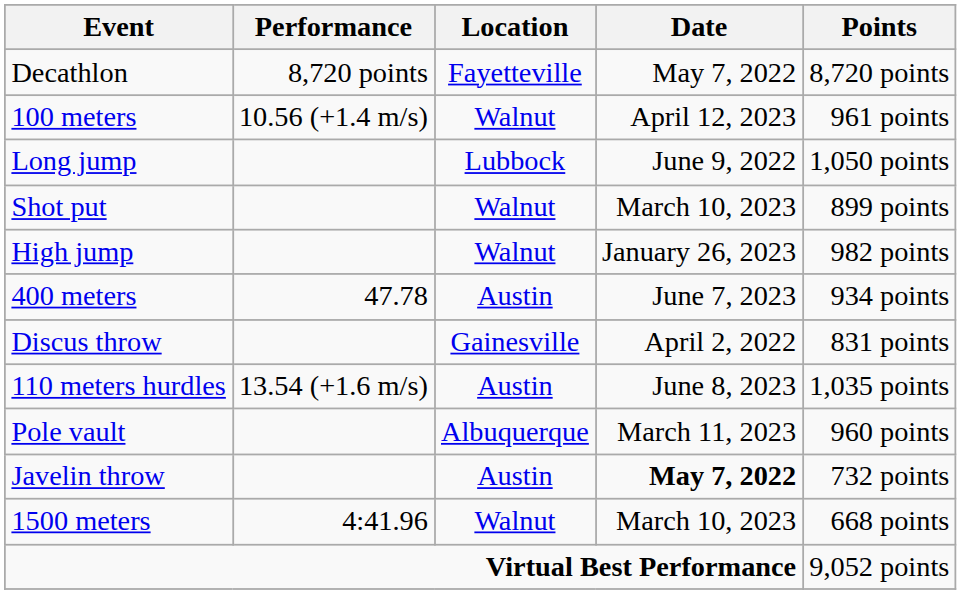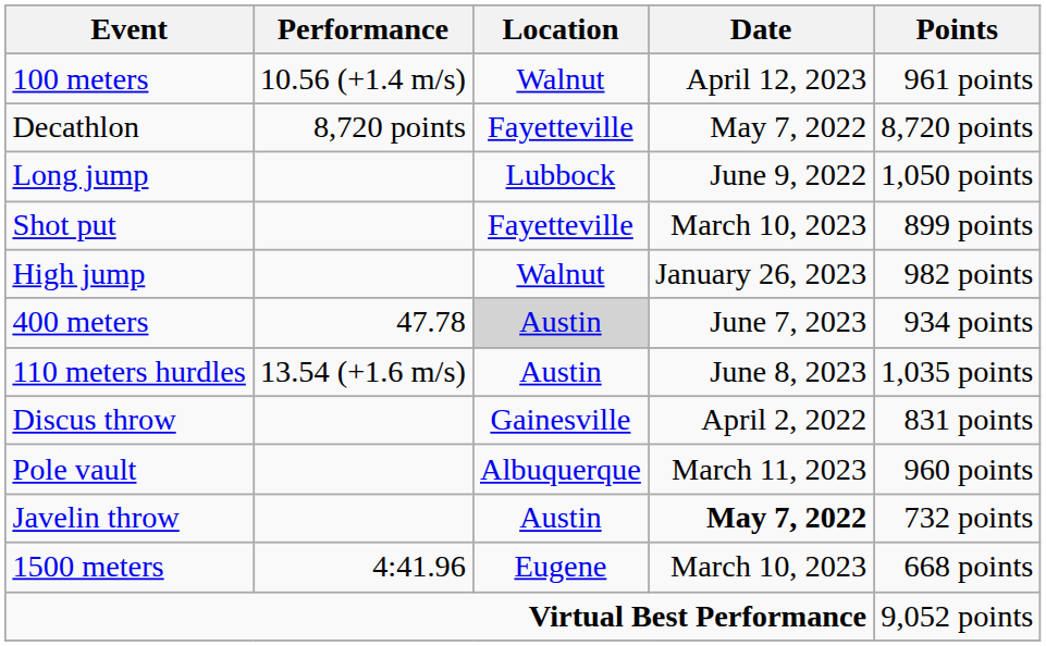rows swapped: Decathlon <-> 100 meters
Shot put | Location: Walnut -> Fayetteville
400 meters | Location: no background -> lightgrey background
rows swapped: 110 meters hurdles <-> Discus throw
1500 meters | Location: Walnut -> Eugene
